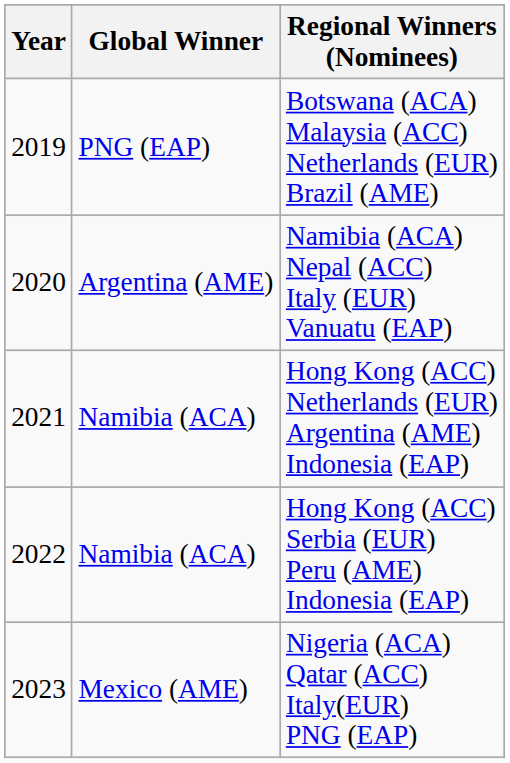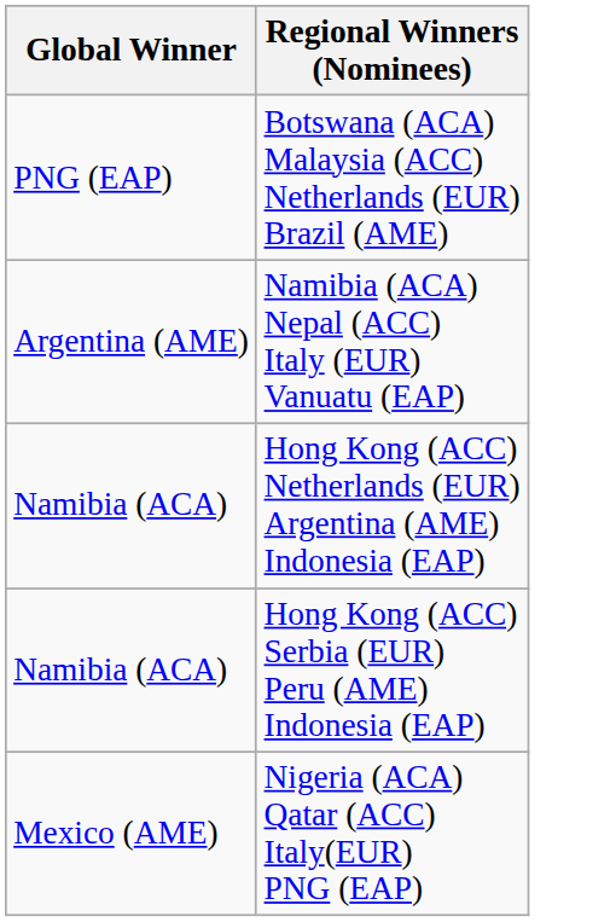- column: Year | 2019 | 2020 | 2021 | 2022 | 2023
